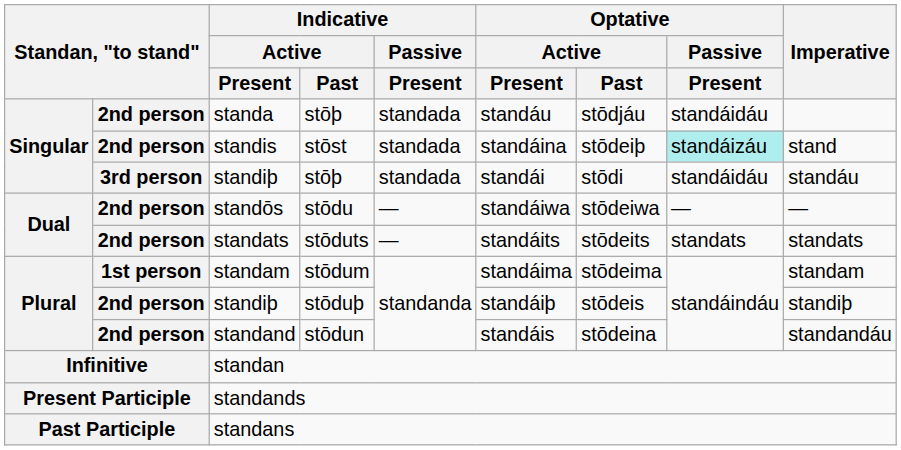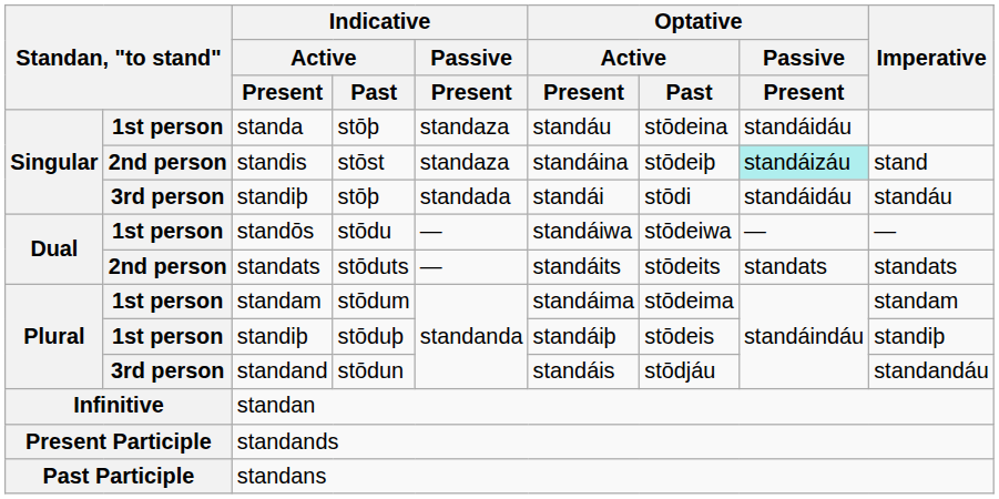standa | column 2: 2nd person -> 1st person
standa | Indicative / Passive / Present: standada -> standaza
standa | Optative / Active / Past: stōdjáu -> stōdeina
standis | Indicative / Passive / Present: standada -> standaza
standōs | column 2: 2nd person -> 1st person
standiþ / stōduþ | column 2: 2nd person -> 1st person
standand | column 2: 2nd person -> 3rd person
standand | Optative / Active / Past: stōdeina -> stōdjáu
